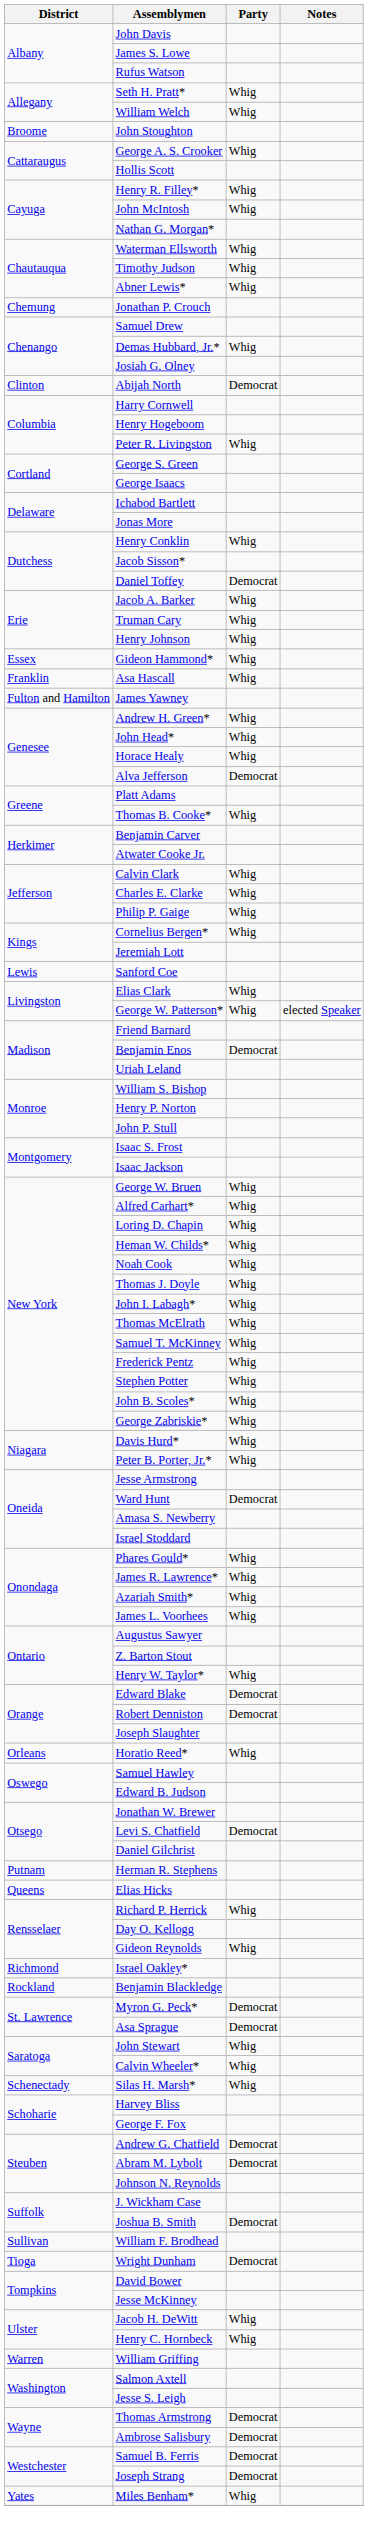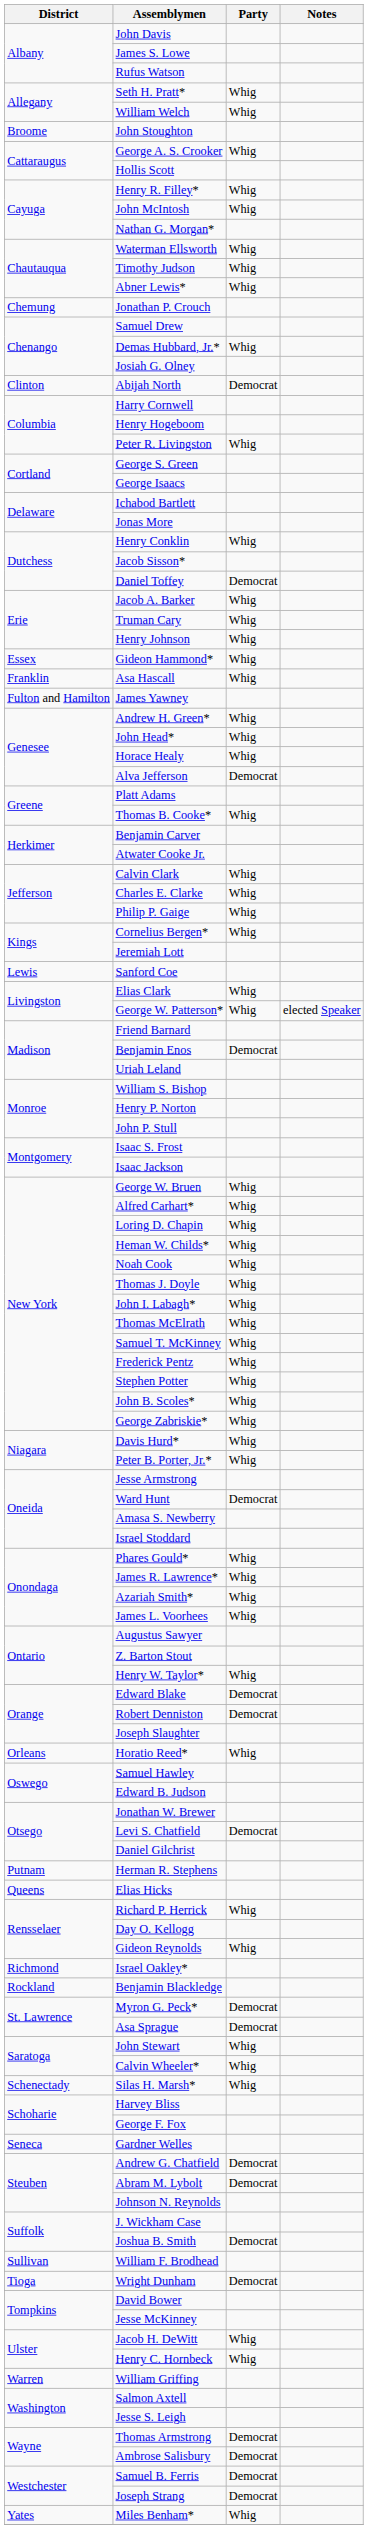+ row: Seneca | Gardner Welles
